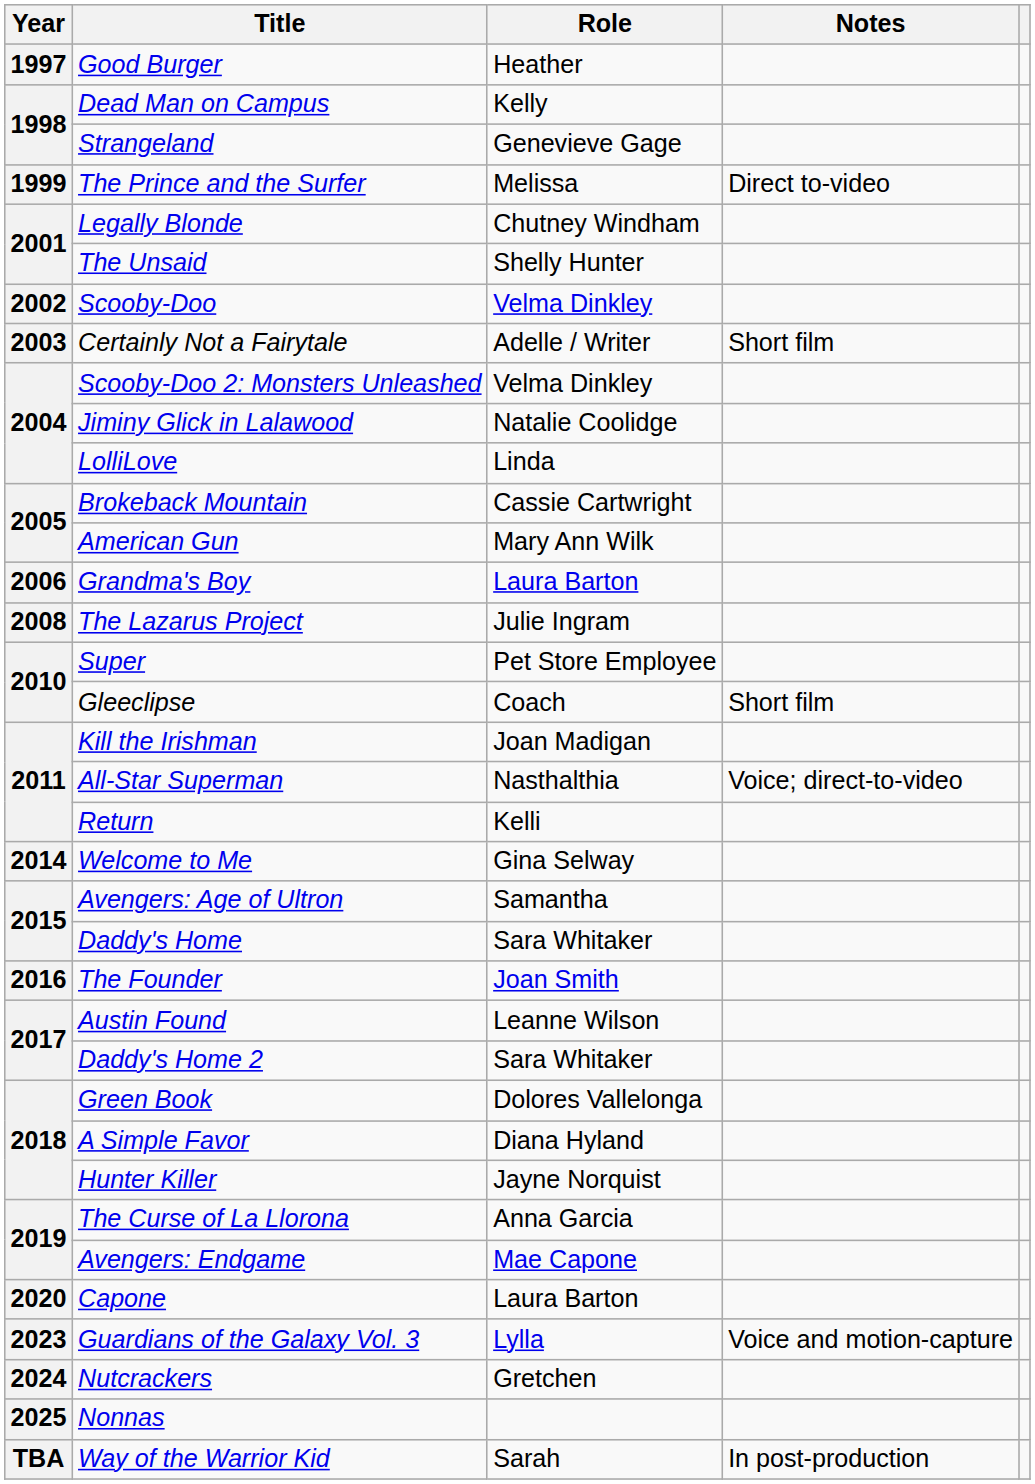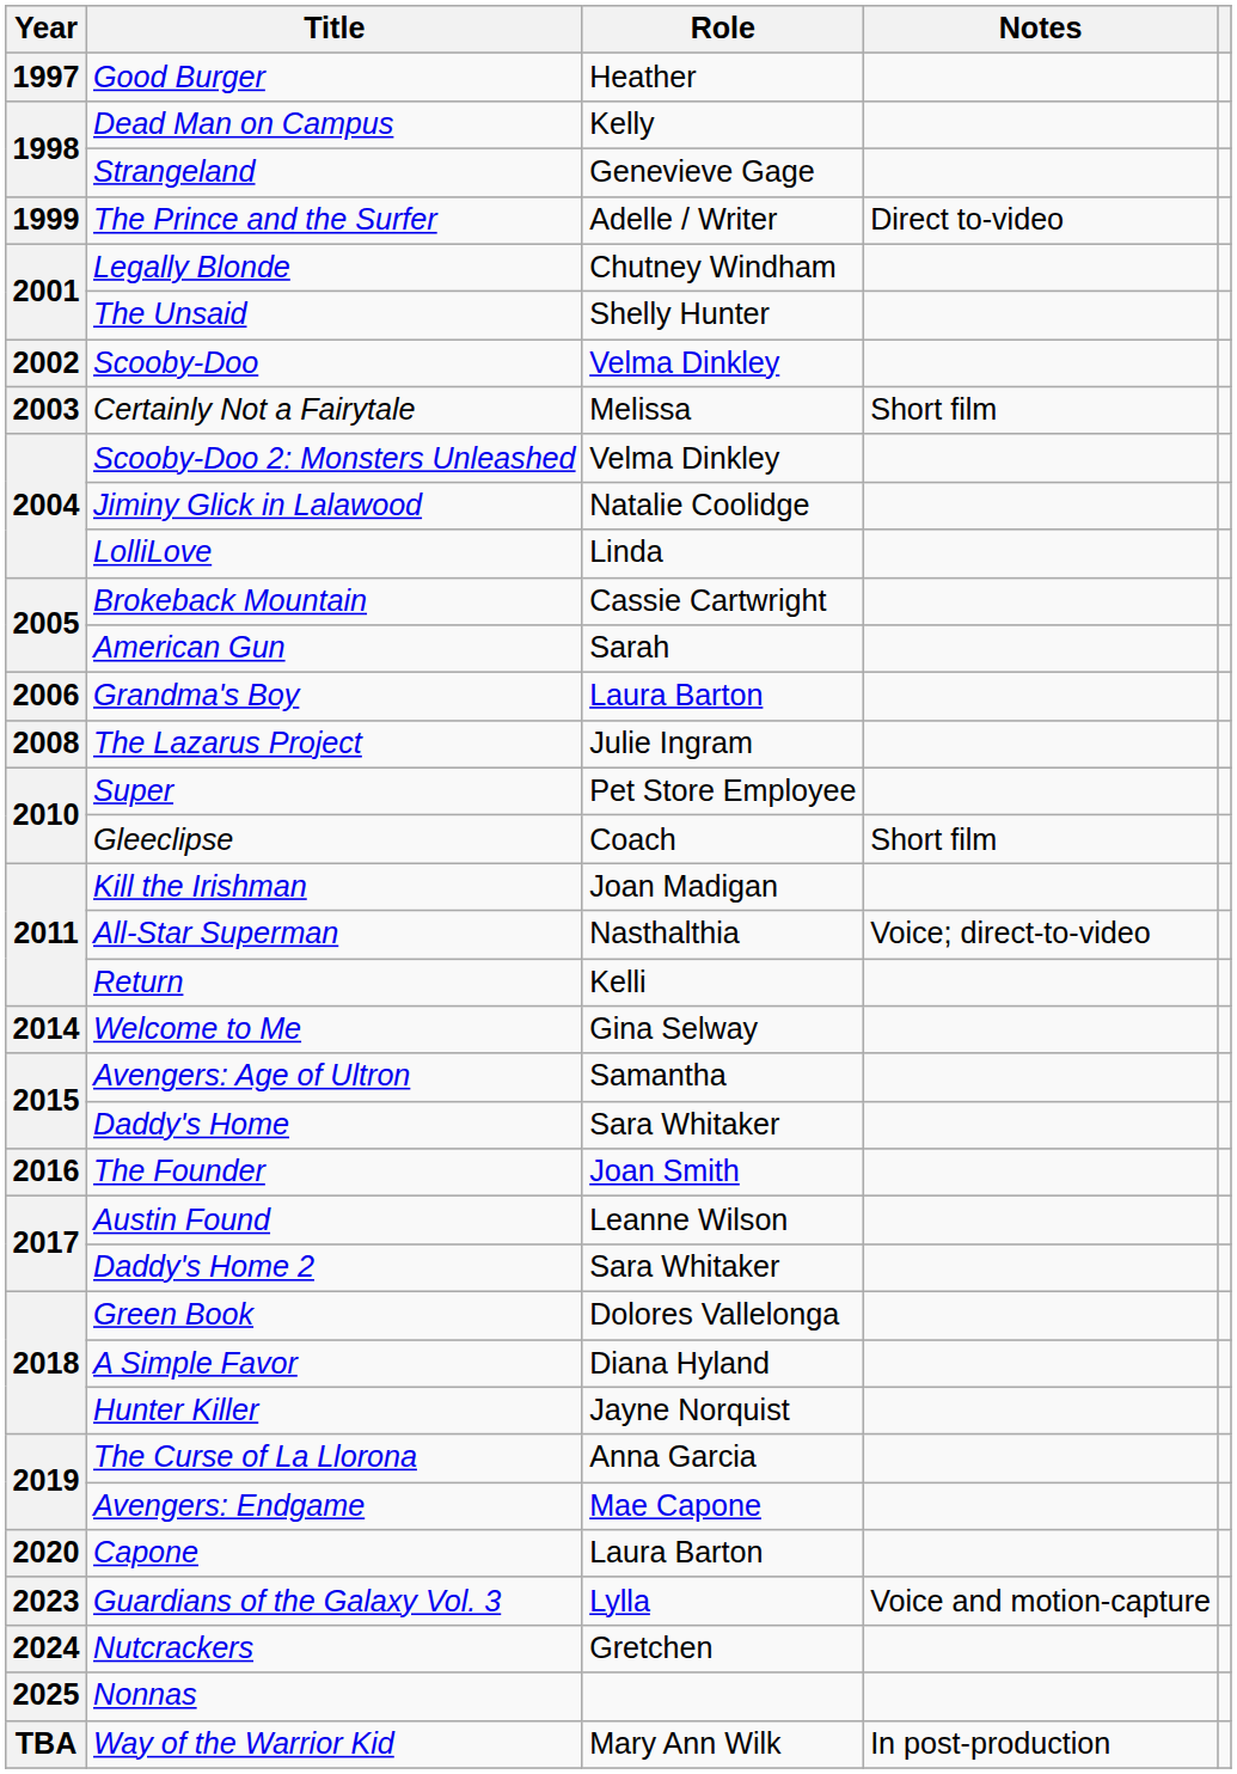The Prince and the Surfer | Role: Melissa -> Adelle / Writer
Certainly Not a Fairytale | Role: Adelle / Writer -> Melissa
American Gun | Role: Mary Ann Wilk -> Sarah
Way of the Warrior Kid | Role: Sarah -> Mary Ann Wilk
